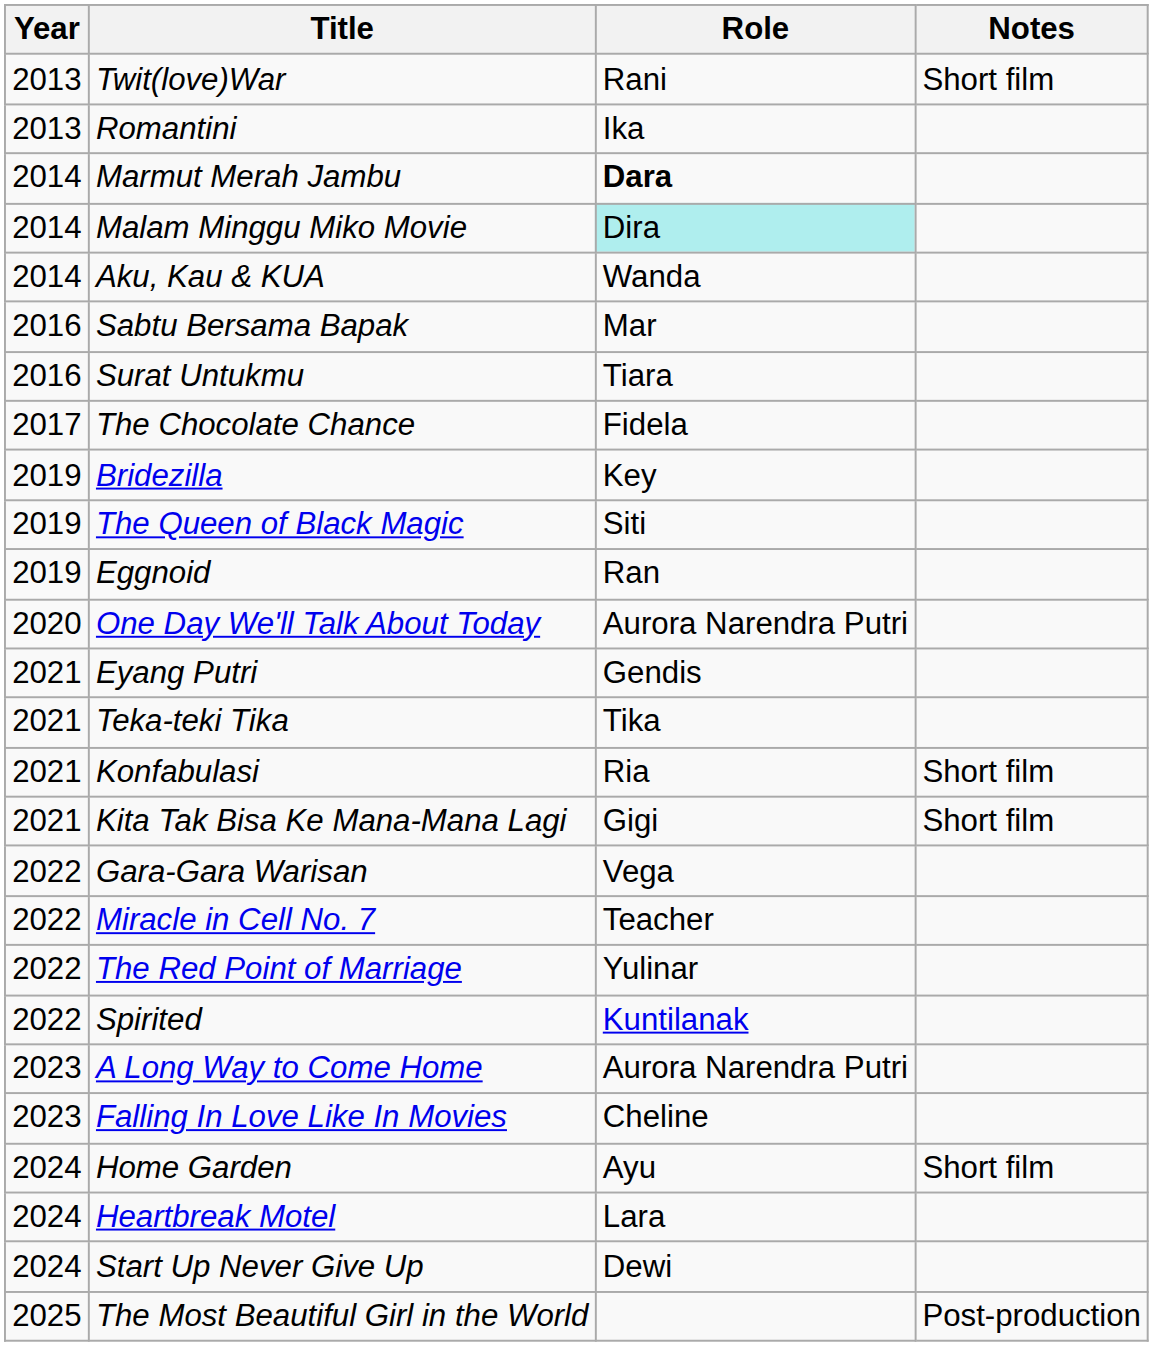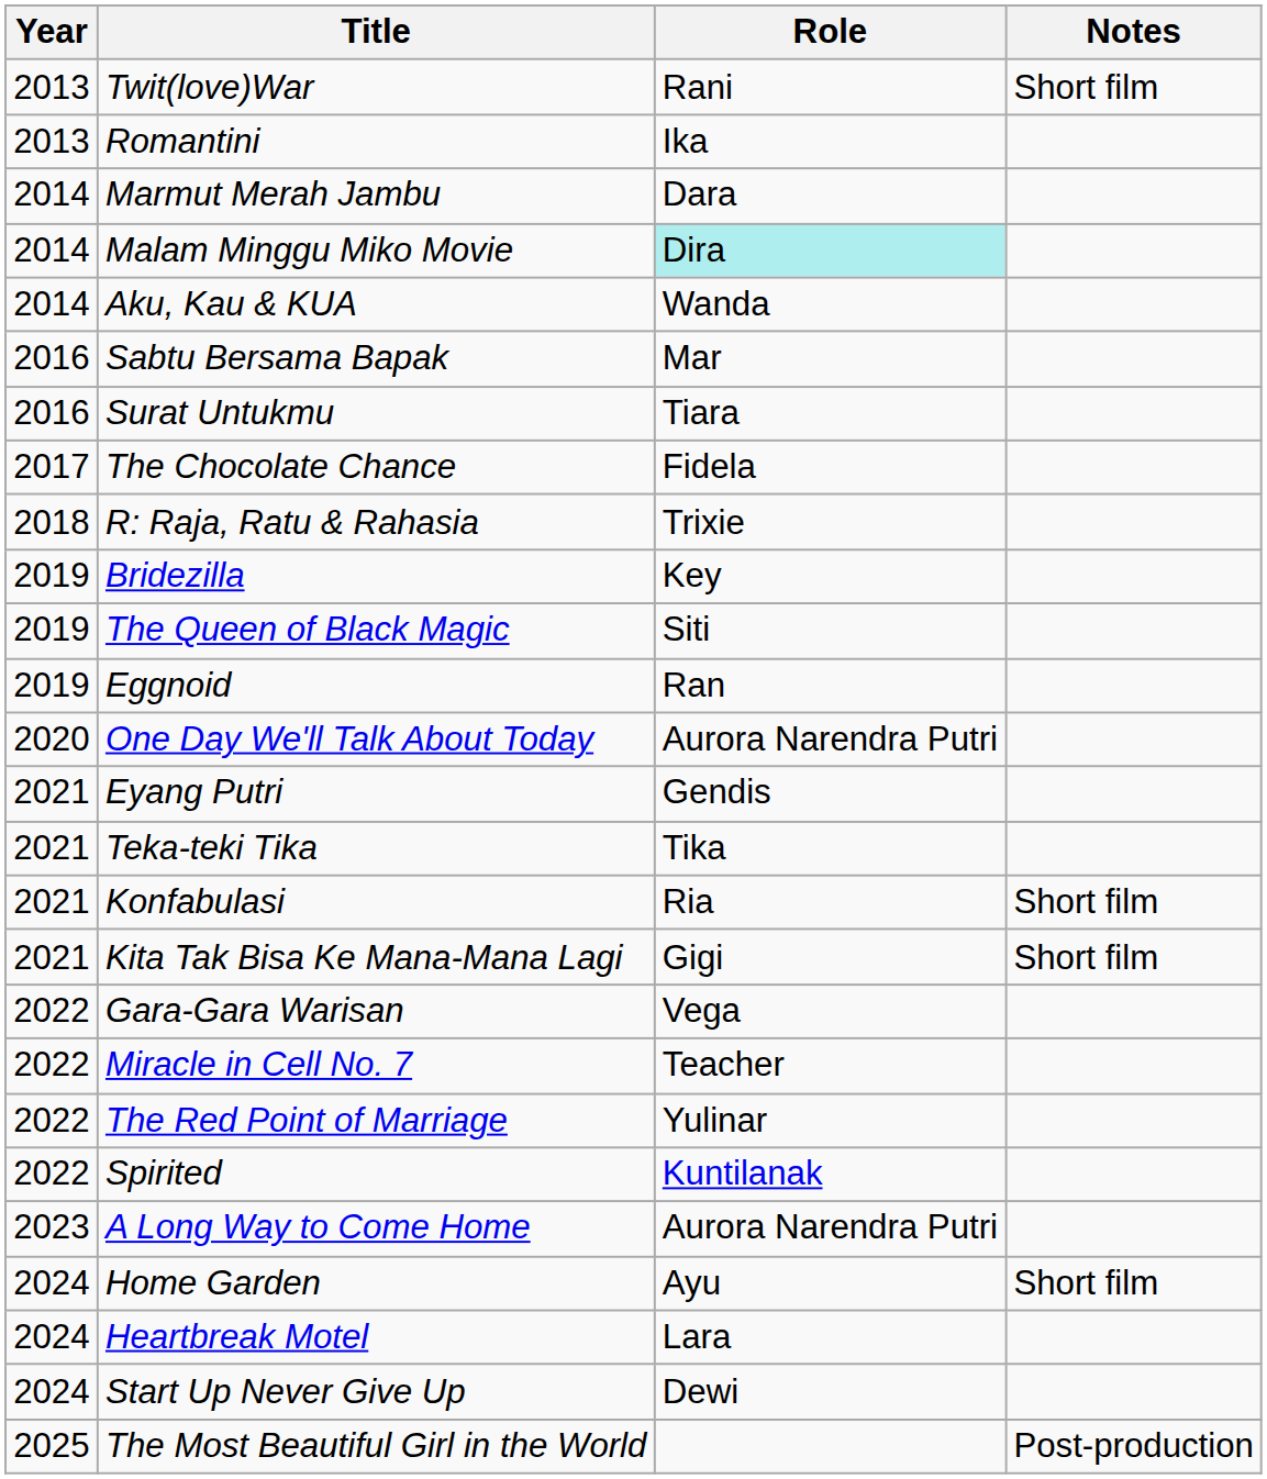Marmut Merah Jambu | Role: bold -> normal
+ row: 2018 | R: Raja, Ratu & Rahasia | Trixie
- row: 2023 | Falling In Love Like In Movies | Cheline
